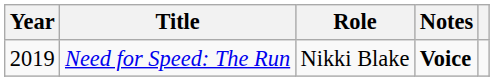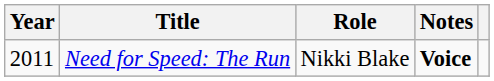Need for Speed: The Run | Year: 2019 -> 2011
